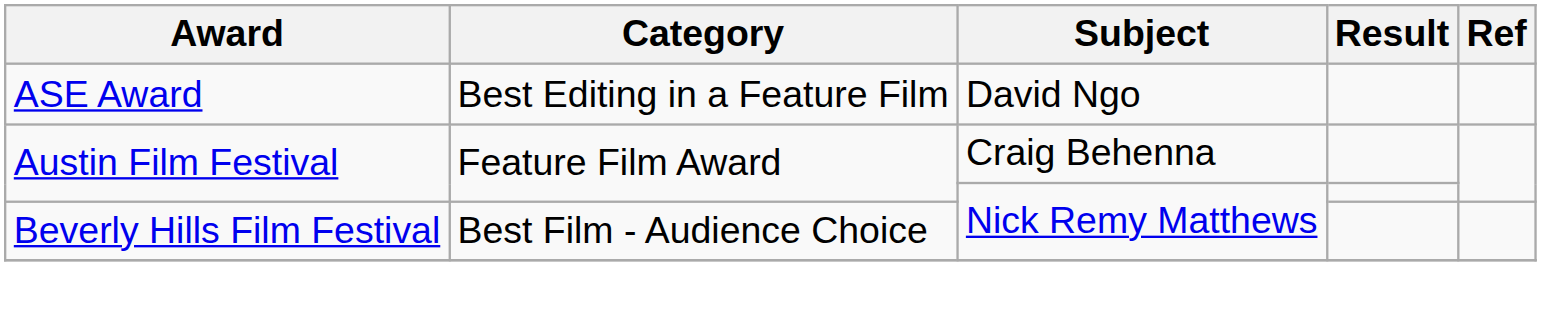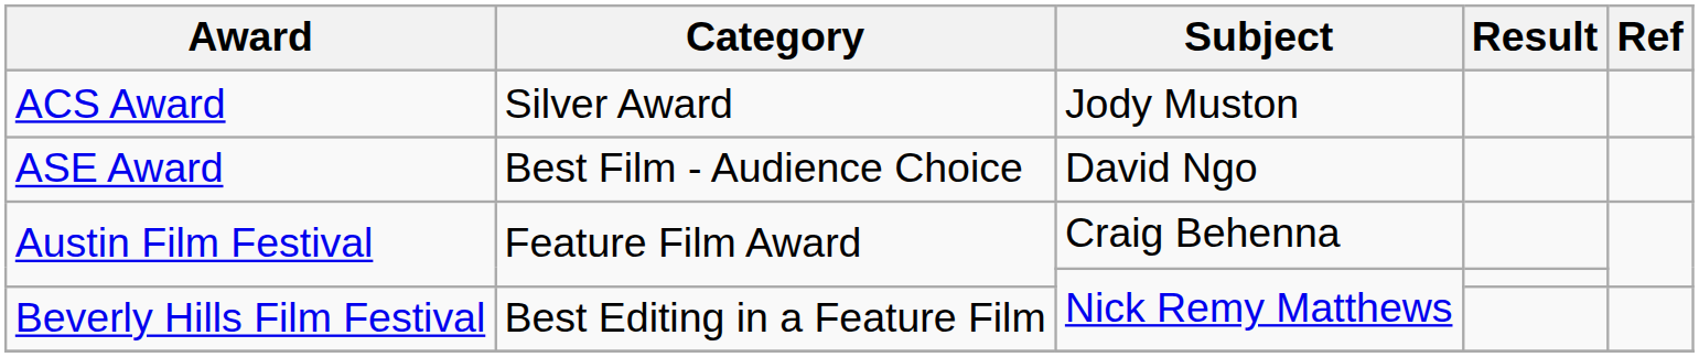+ row: ACS Award | Silver Award | Jody Muston
ASE Award | Category: Best Editing in a Feature Film -> Best Film - Audience Choice
Beverly Hills Film Festival | Category: Best Film - Audience Choice -> Best Editing in a Feature Film
